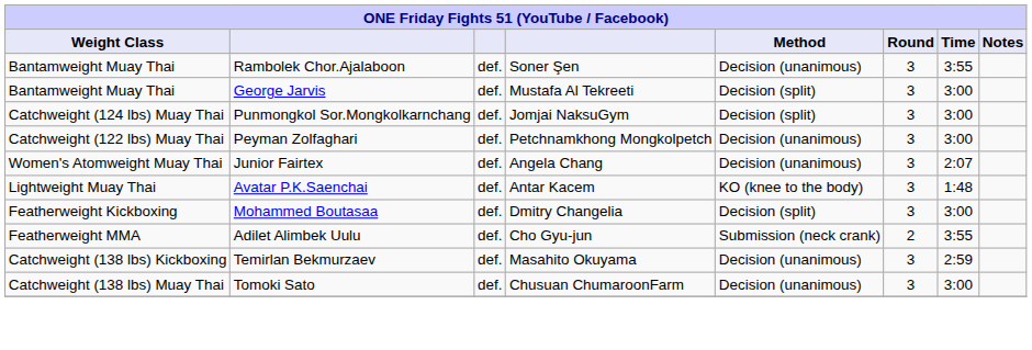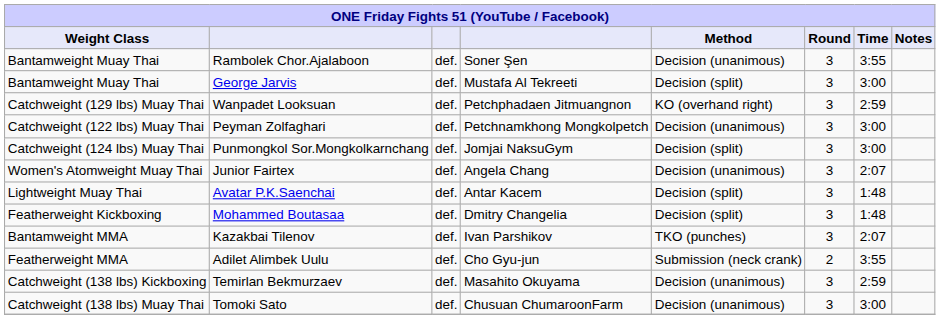+ row: Catchweight (129 lbs) Muay Thai | Wanpadet Looksuan | def. | Petchphadaen Jitmuangnon | KO (overhand right) | 3 | 2:59
rows swapped: Peyman Zolfaghari <-> Punmongkol Sor.Mongkolkarnchang
Avatar P.K.Saenchai | Method: KO (knee to the body) -> Decision (split)
Mohammed Boutasaa | Time: 3:00 -> 1:48
+ row: Bantamweight MMA | Kazakbai Tilenov | def. | Ivan Parshikov | TKO (punches) | 3 | 2:07
